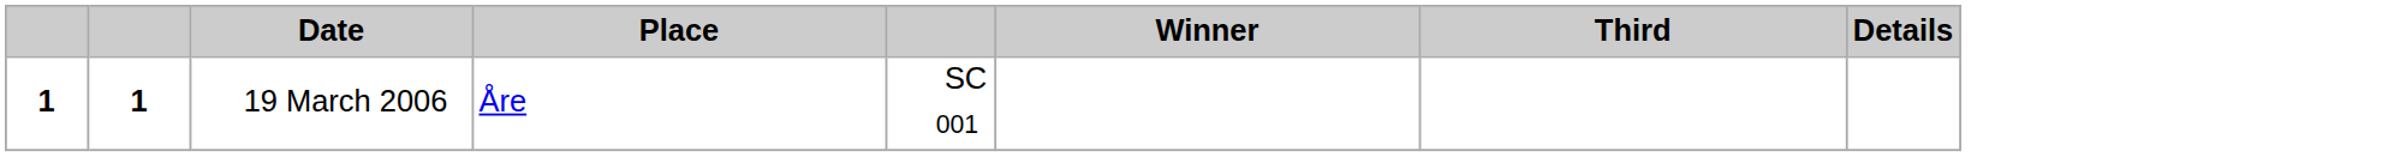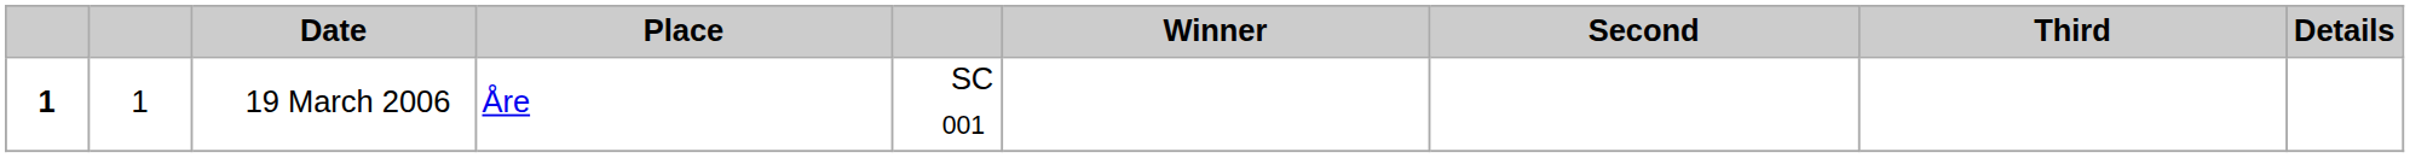+ column: Second
19 March 2006 | column 2: bold -> normal
